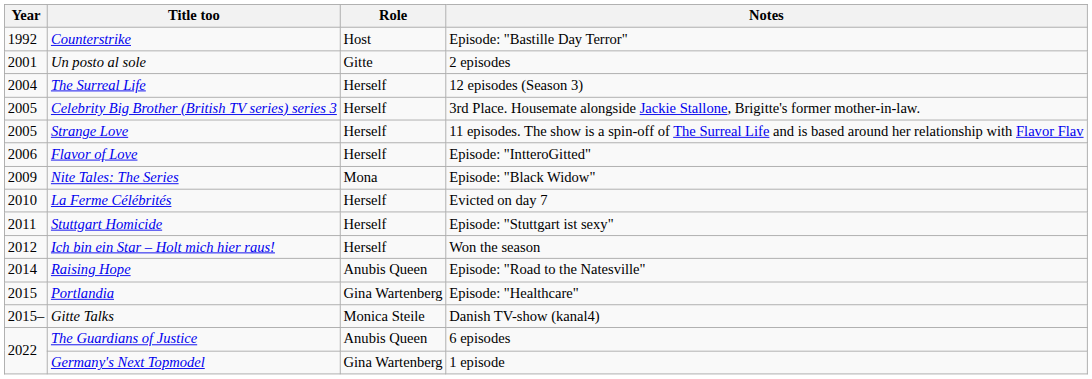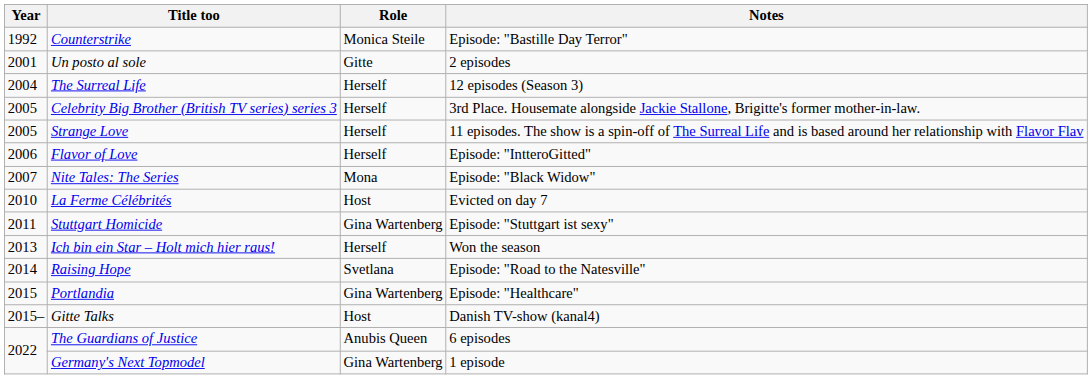Counterstrike | Role: Host -> Monica Steile
Nite Tales: The Series | Year: 2009 -> 2007
La Ferme Célébrités | Role: Herself -> Host
Stuttgart Homicide | Role: Herself -> Gina Wartenberg
Ich bin ein Star – Holt mich hier raus! | Year: 2012 -> 2013
Raising Hope | Role: Anubis Queen -> Svetlana
Gitte Talks | Role: Monica Steile -> Host
